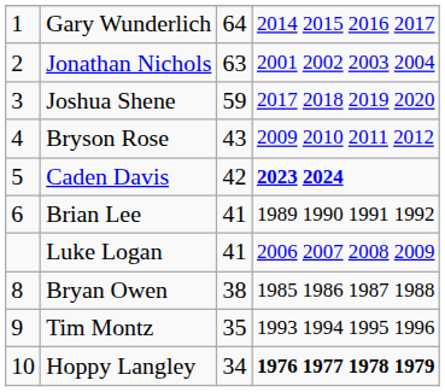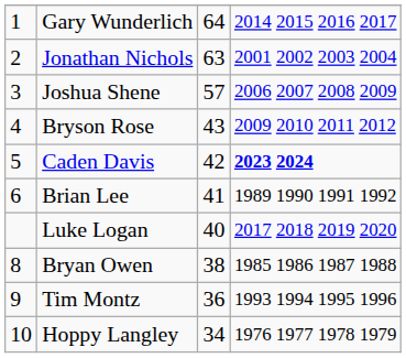Joshua Shene | column 3: 59 -> 57
Joshua Shene | column 4: 2017 2018 2019 2020 -> 2006 2007 2008 2009
Luke Logan | column 3: 41 -> 40
Luke Logan | column 4: 2006 2007 2008 2009 -> 2017 2018 2019 2020
Tim Montz | column 3: 35 -> 36
Hoppy Langley | column 4: bold -> normal
